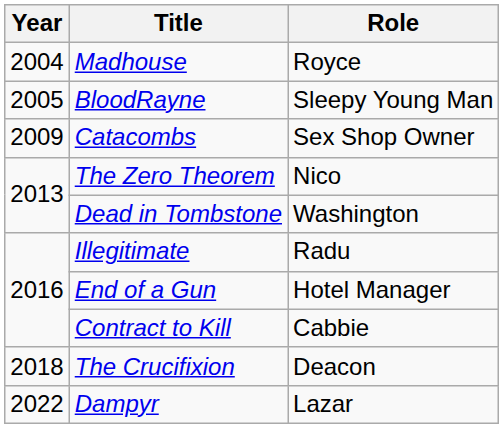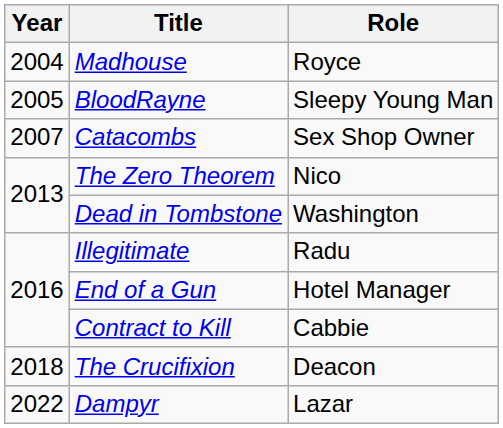Catacombs | Year: 2009 -> 2007
